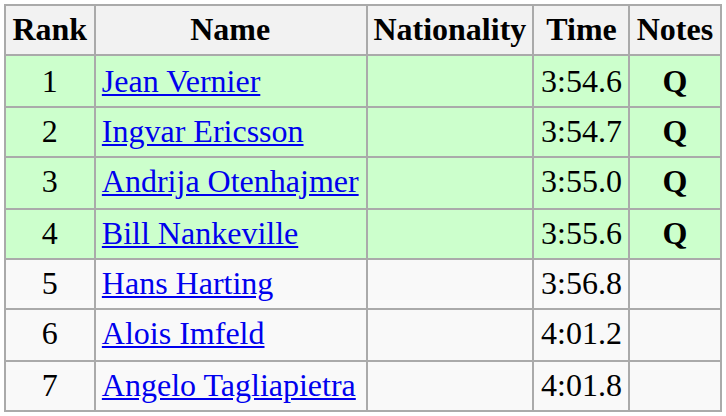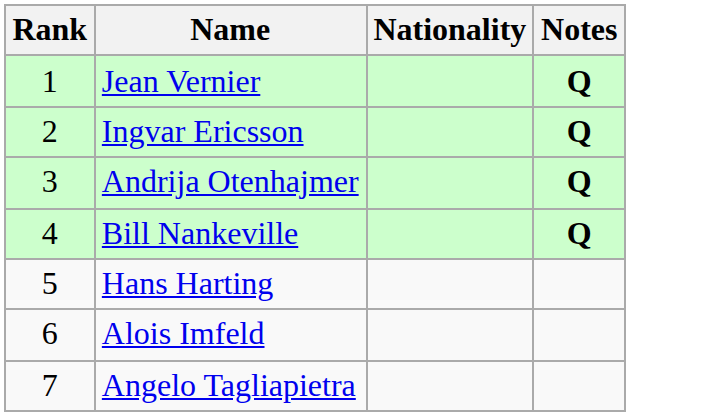- column: Time | 3:54.6 | 3:54.7 | 3:55.0 | 3:55.6 | 3:56.8 | 4:01.2 | 4:01.8
